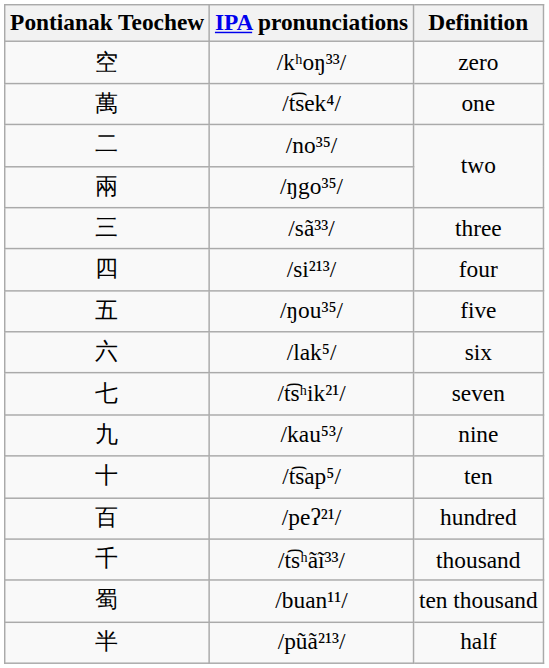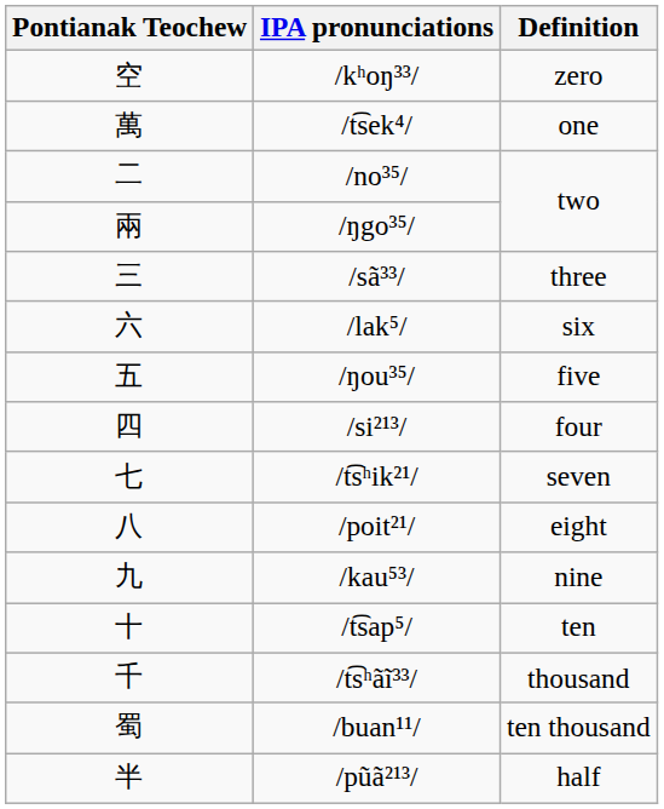rows swapped: /si²¹³/ <-> /lak⁵/
+ row: 八 | /poit²¹/ | eight
- row: 百 | /peʔ²¹/ | hundred
